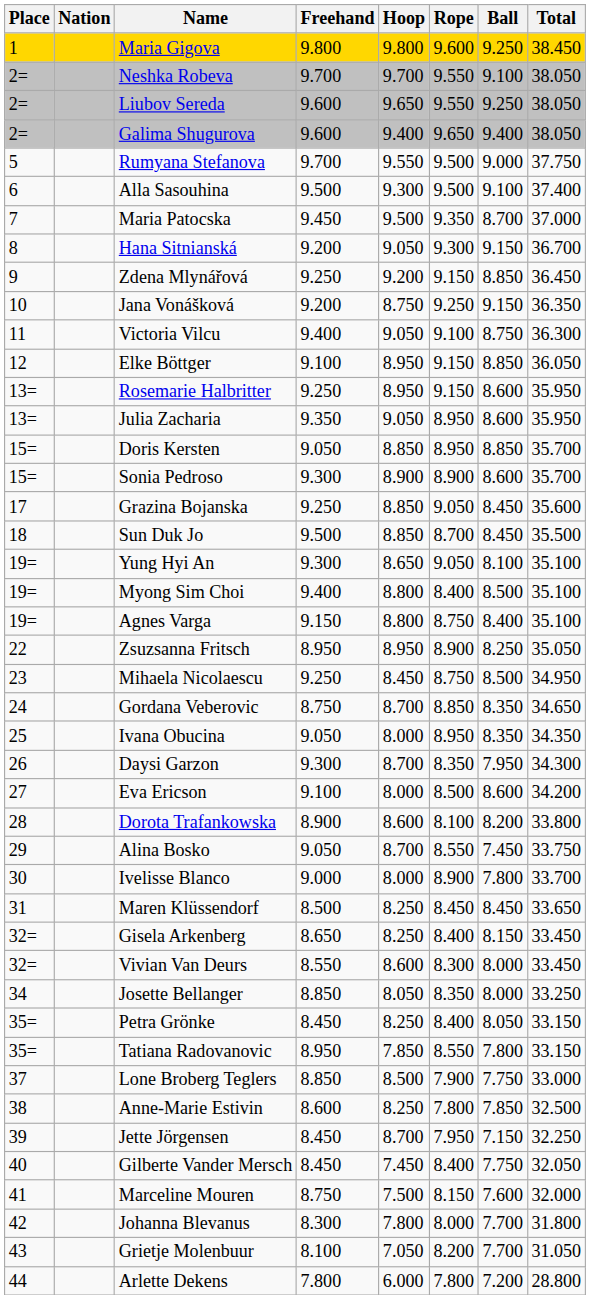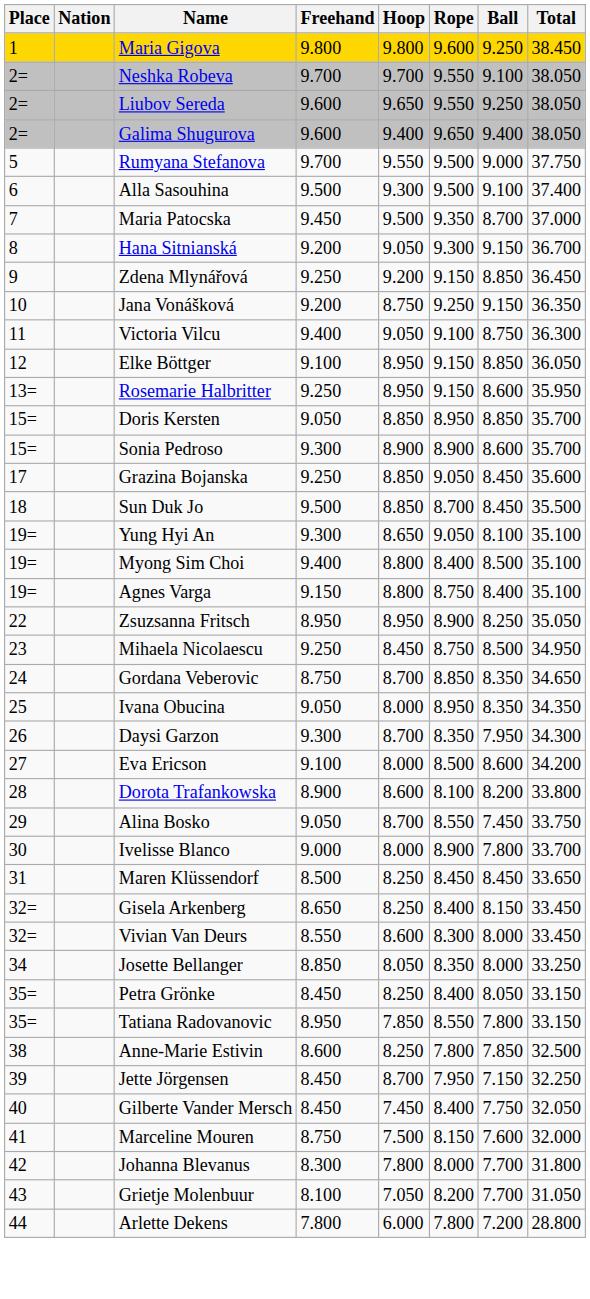- row: 13= | Julia Zacharia | 9.350 | 9.050 | 8.950 | 8.600 | 35.950
- row: 37 | Lone Broberg Teglers | 8.850 | 8.500 | 7.900 | 7.750 | 33.000
